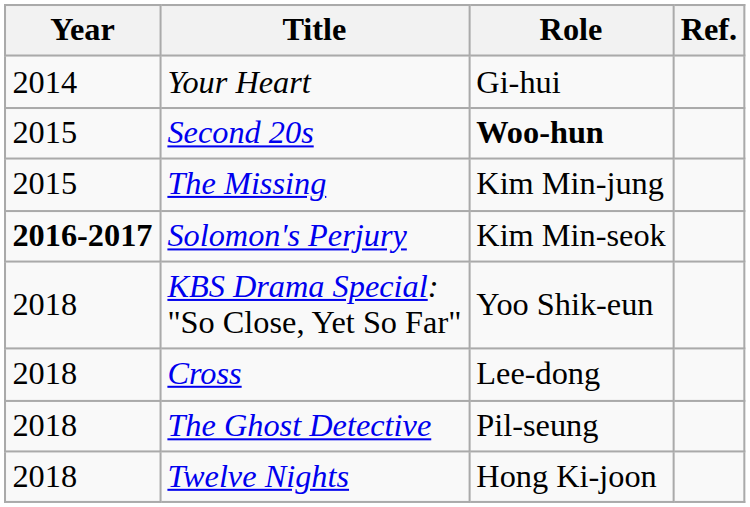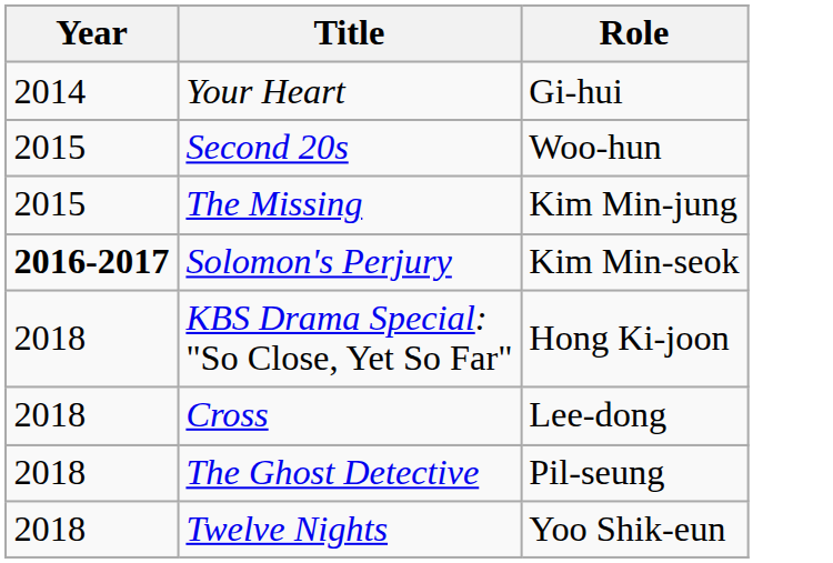- column: Ref.
Second 20s | Role: bold -> normal
KBS Drama Special: "So Close, Yet So Far" | Role: Yoo Shik-eun -> Hong Ki-joon
Twelve Nights | Role: Hong Ki-joon -> Yoo Shik-eun
